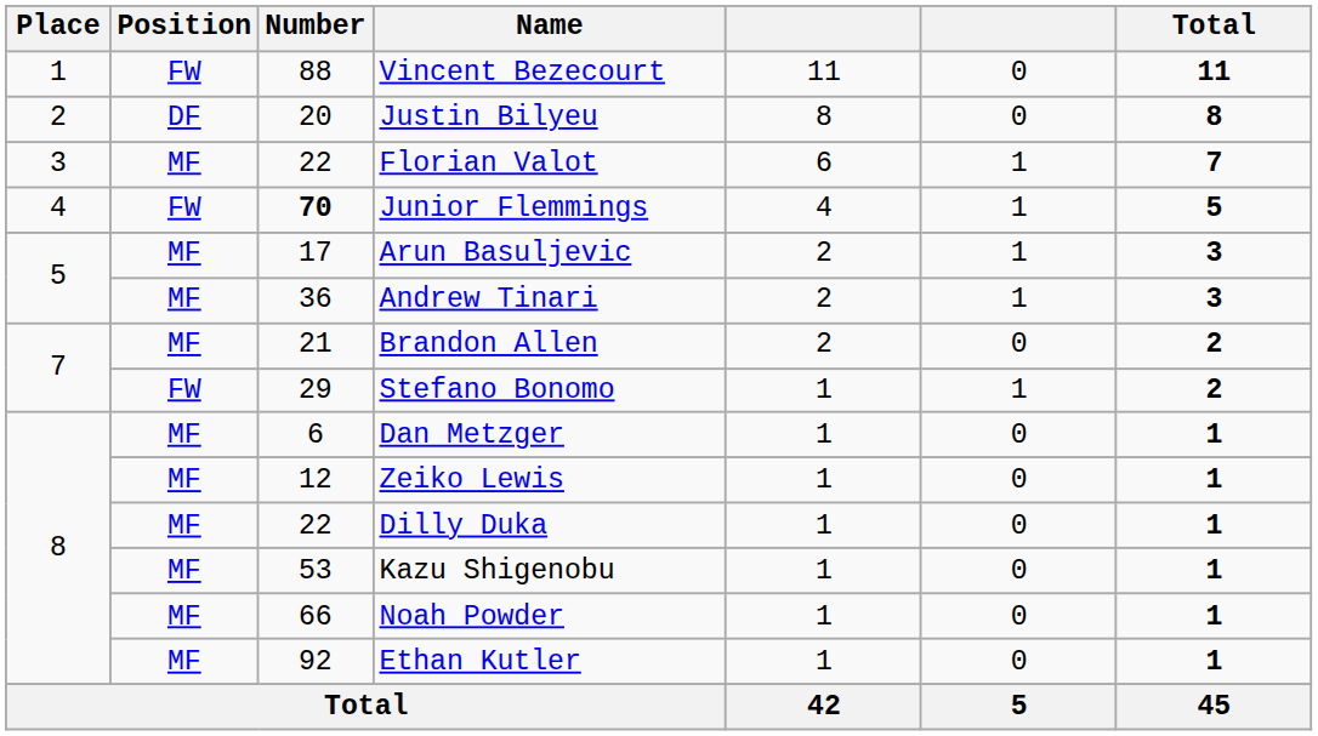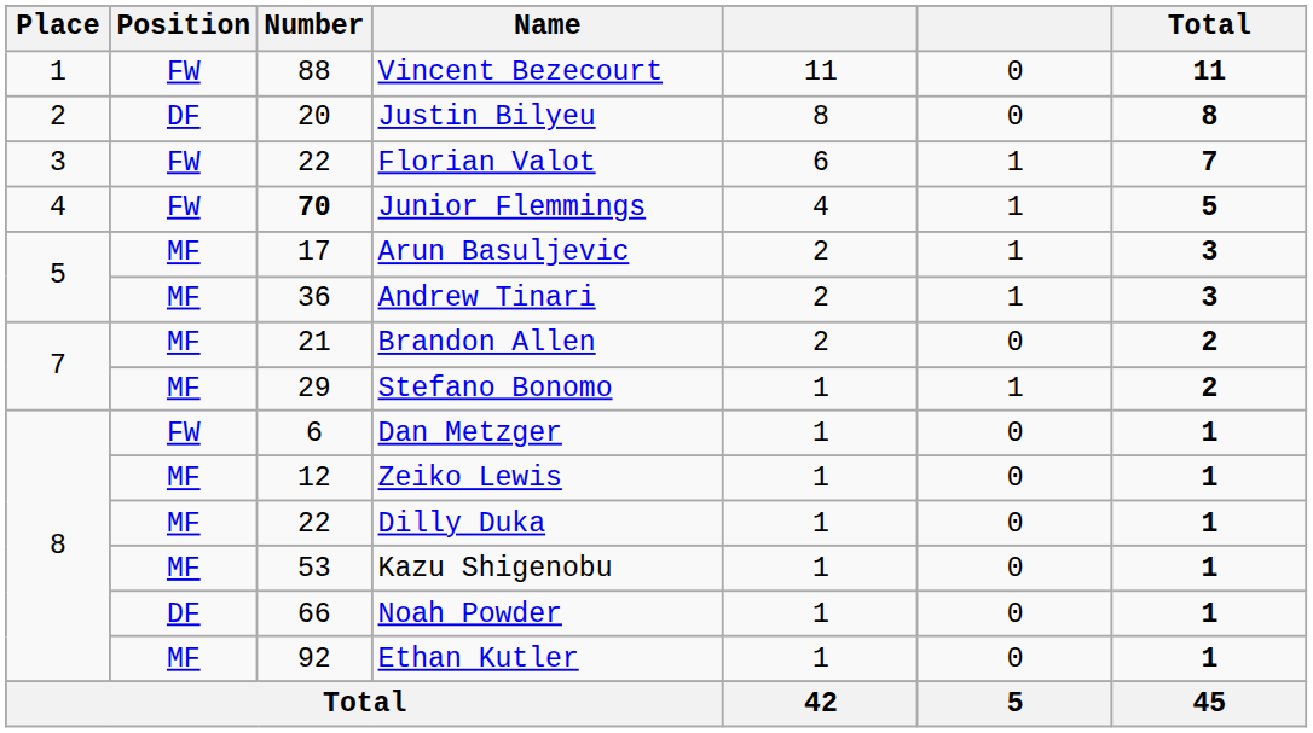Florian Valot | Position: MF -> FW
Stefano Bonomo | Position: FW -> MF
Dan Metzger | Position: MF -> FW
Noah Powder | Position: MF -> DF
